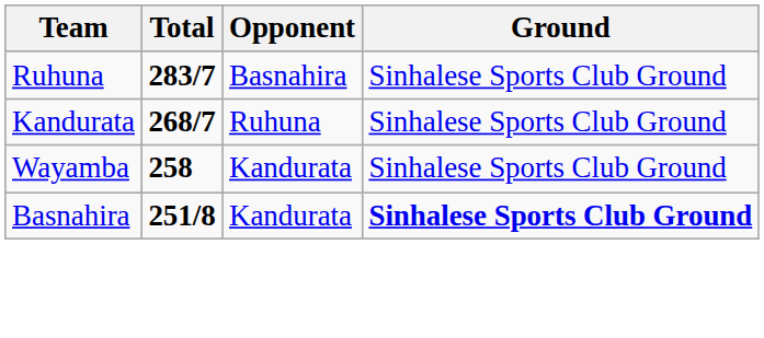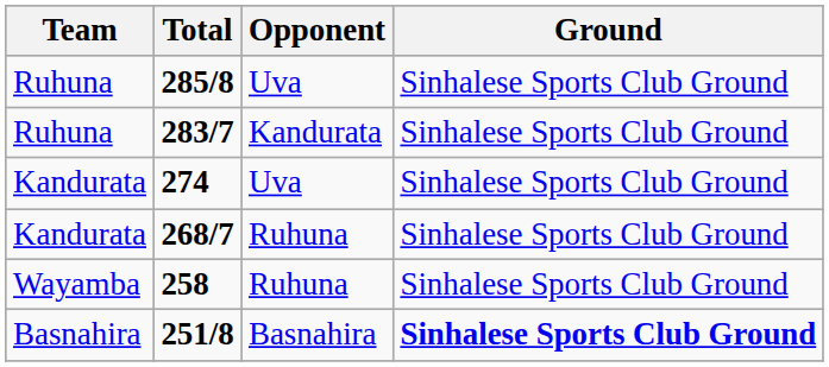+ row: Ruhuna | 285/8 | Uva | Sinhalese Sports Club Ground
283/7 | Opponent: Basnahira -> Kandurata
+ row: Kandurata | 274 | Uva | Sinhalese Sports Club Ground
258 | Opponent: Kandurata -> Ruhuna
251/8 | Opponent: Kandurata -> Basnahira
